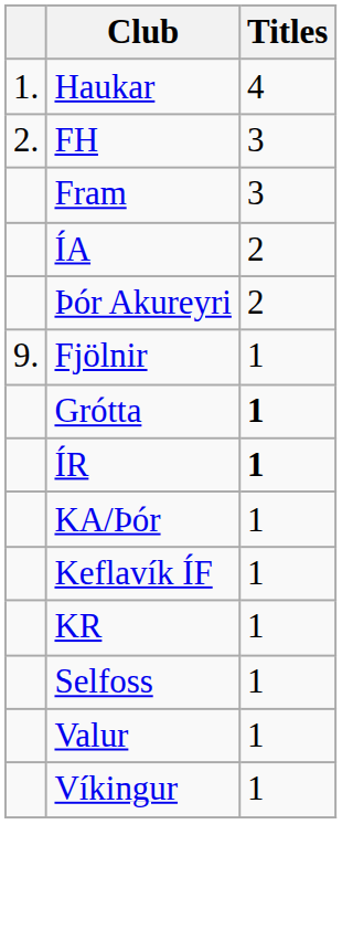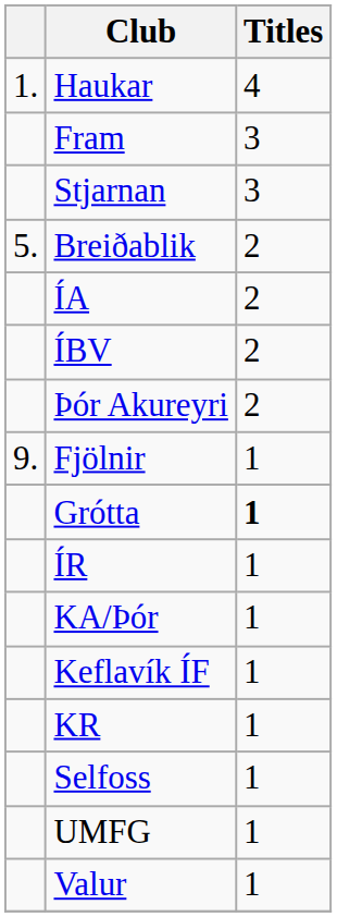- row: 2. | FH | 3
+ row: Stjarnan | 3
+ row: 5. | Breiðablik | 2
+ row: ÍBV | 2
ÍR | Titles: bold -> normal
+ row: UMFG | 1
- row: Víkingur | 1
